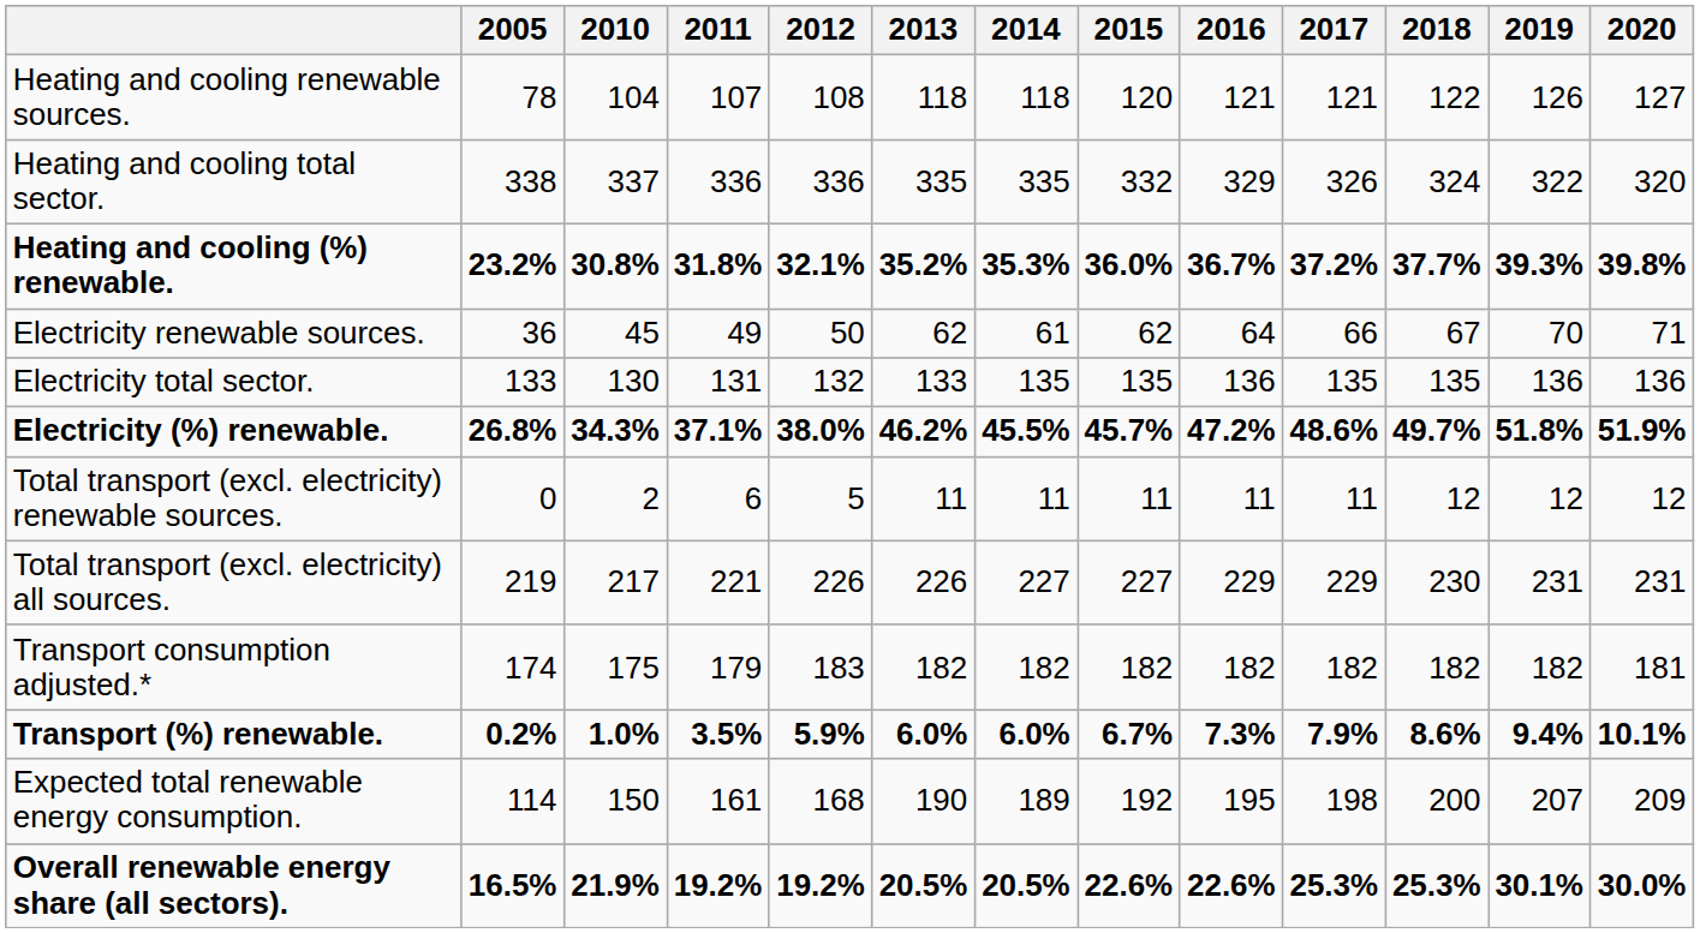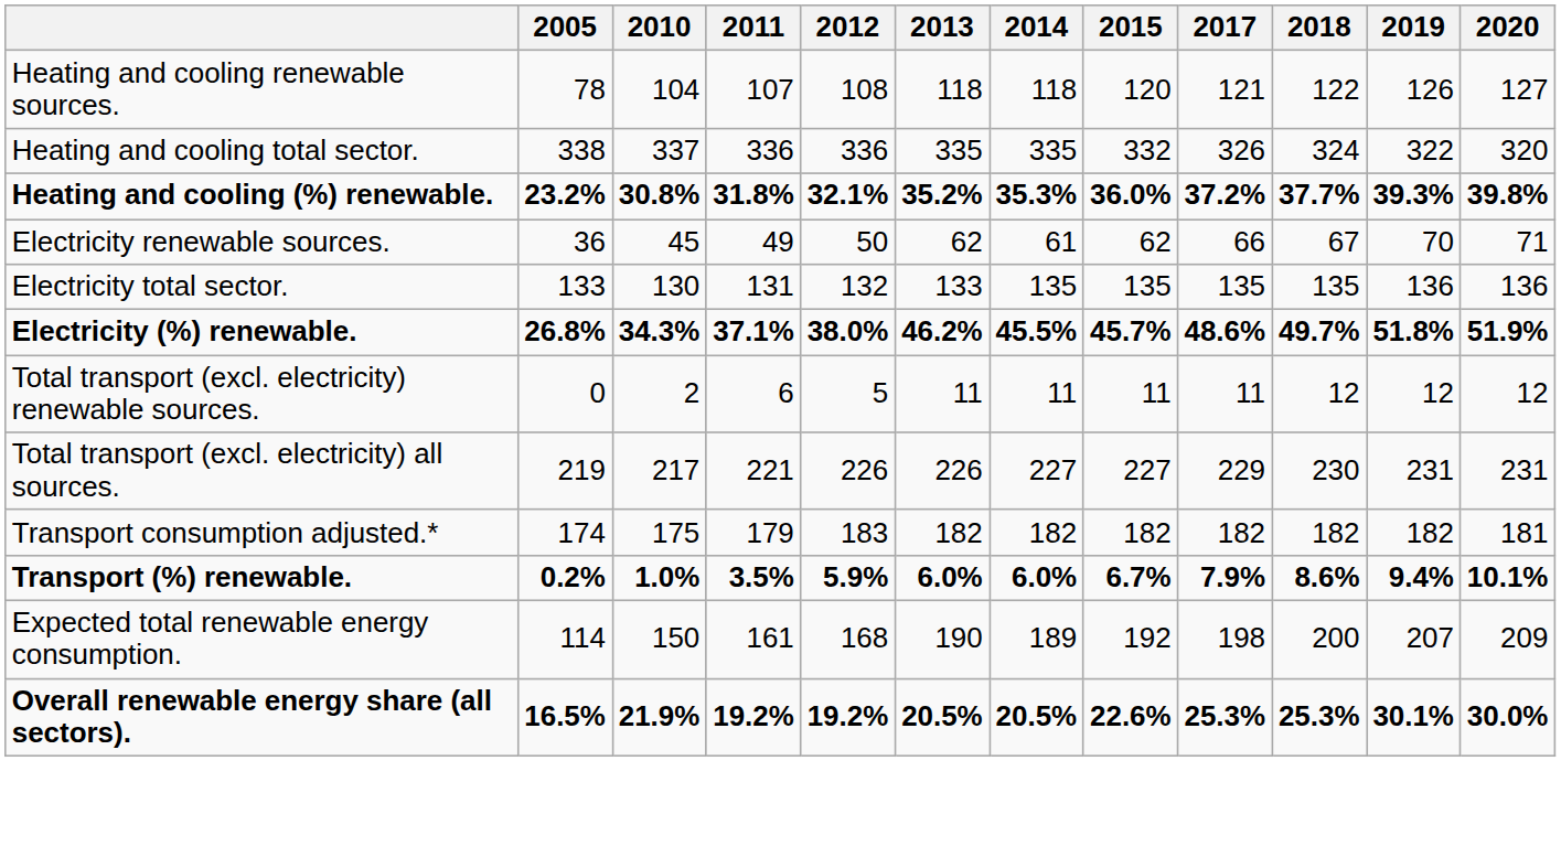- column: 2016 | 121 | 329 | 36.7% | 64 | 136 | 47.2% | 11 | 229 | 182 | 7.3% | 195 | 22.6%
